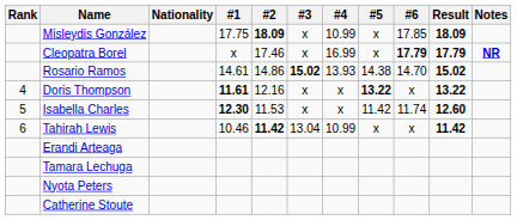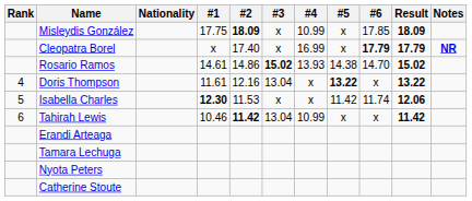Cleopatra Borel | #2: 17.46 -> 17.40
Doris Thompson | #1: bold -> normal
Doris Thompson | #3: x -> 13.04
Isabella Charles | Result: 12.60 -> 12.06
